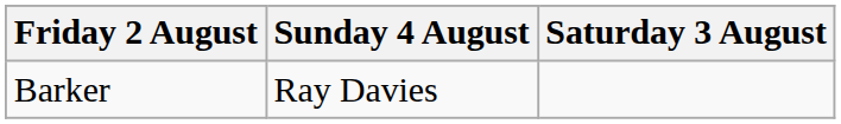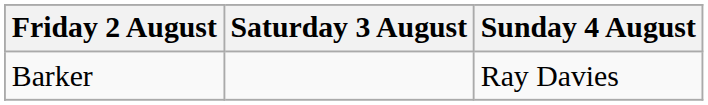columns swapped: Saturday 3 August <-> Sunday 4 August
